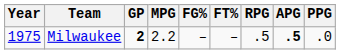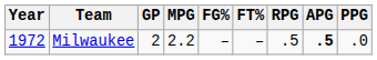Milwaukee | Year: 1975 -> 1972
Milwaukee | GP: bold -> normal
